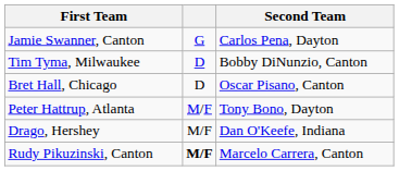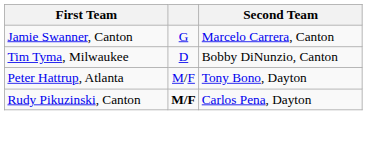Jamie Swanner, Canton | Second Team: Carlos Pena, Dayton -> Marcelo Carrera, Canton
- row: Bret Hall, Chicago | D | Oscar Pisano, Canton
- row: Drago, Hershey | M/F | Dan O'Keefe, Indiana
Rudy Pikuzinski, Canton | Second Team: Marcelo Carrera, Canton -> Carlos Pena, Dayton
